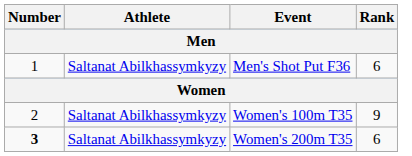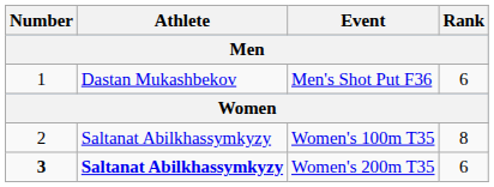Men's Shot Put F36 | Athlete: Saltanat Abilkhassymkyzy -> Dastan Mukashbekov
Women's 100m T35 | Rank: 9 -> 8
Women's 200m T35 | Athlete: normal -> bold
